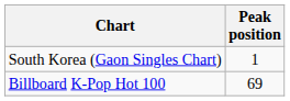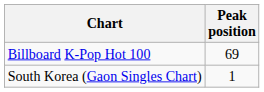rows swapped: South Korea (Gaon Singles Chart) <-> Billboard K-Pop Hot 100
